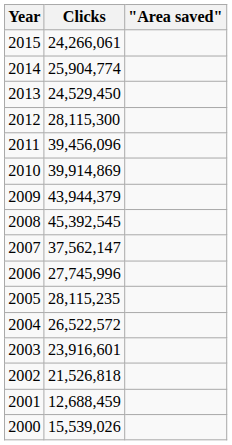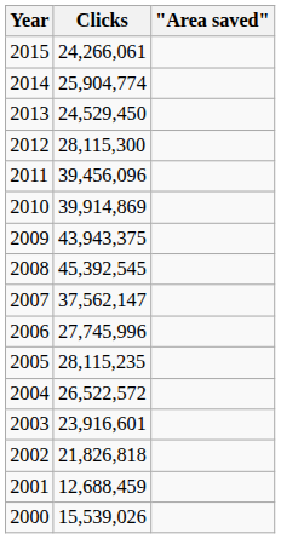2009 | Clicks: 43,944,379 -> 43,943,375
2002 | Clicks: 21,526,818 -> 21,826,818
